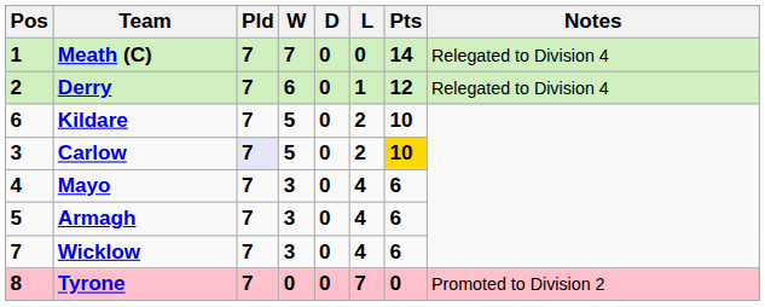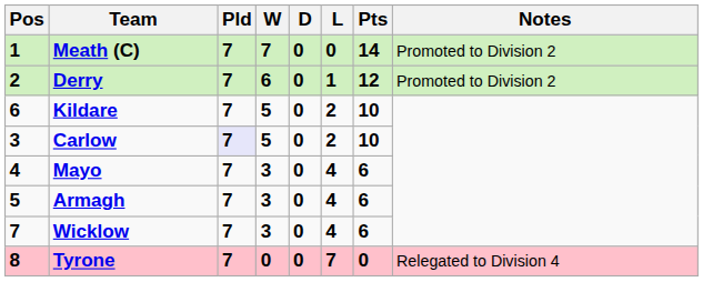Meath (C) | Notes: Relegated to Division 4 -> Promoted to Division 2
Derry | Notes: Relegated to Division 4 -> Promoted to Division 2
Carlow | Pts: gold background -> no background
Tyrone | Notes: Promoted to Division 2 -> Relegated to Division 4
